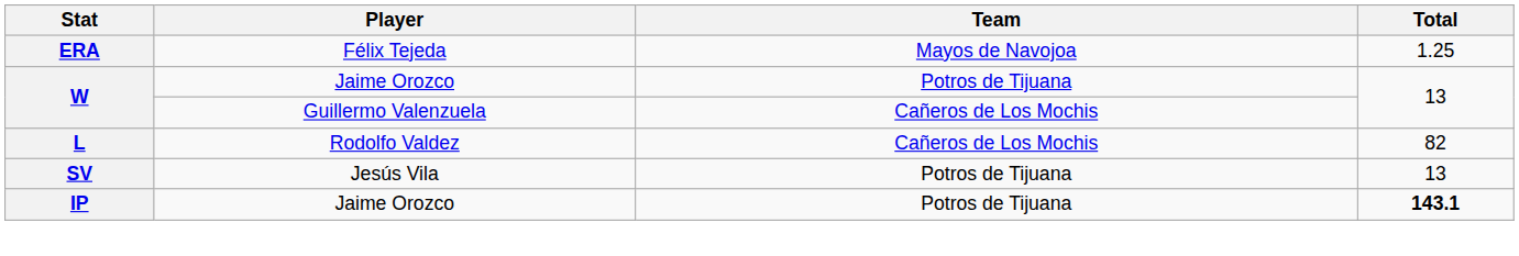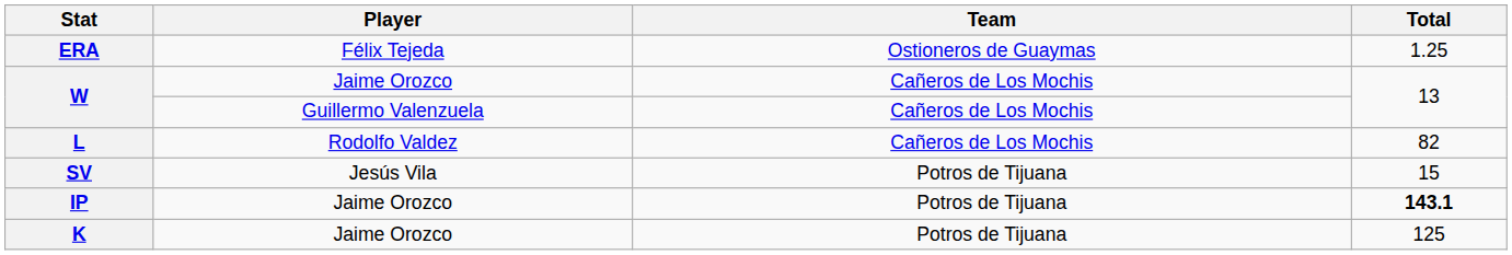ERA | Team: Mayos de Navojoa -> Ostioneros de Guaymas
W / Jaime Orozco | Team: Potros de Tijuana -> Cañeros de Los Mochis
SV | Total: 13 -> 15
+ row: K | Jaime Orozco | Potros de Tijuana | 125
